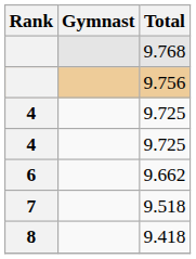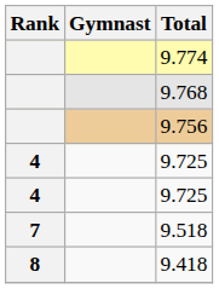+ row: 9.774
- row: 6 | 9.662
